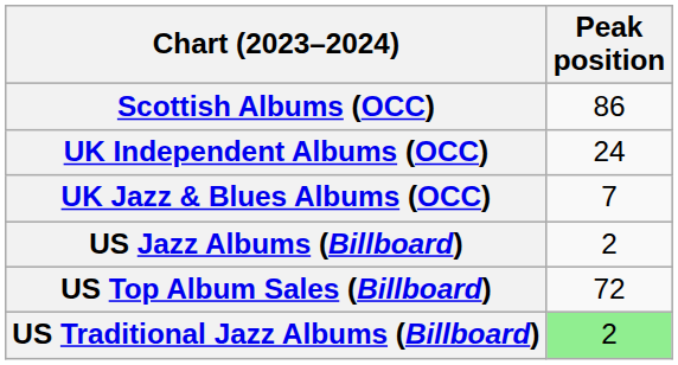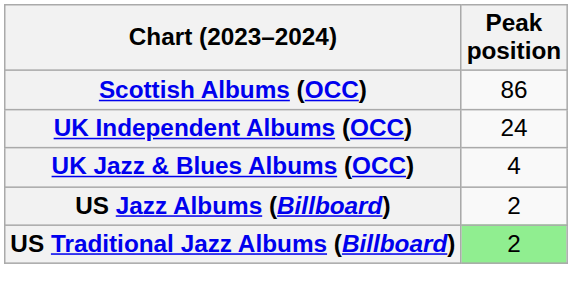UK Jazz & Blues Albums (OCC) | Peak position: 7 -> 4
- row: US Top Album Sales (Billboard) | 72
